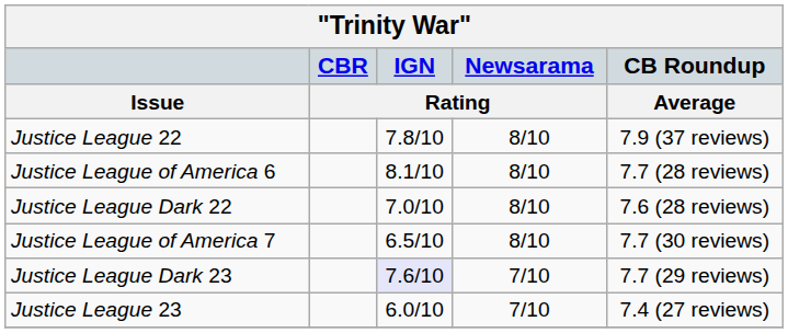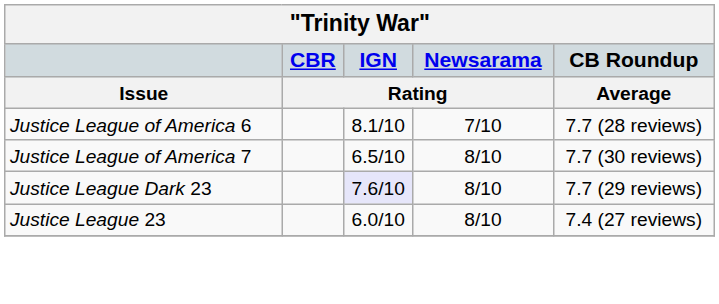- row: Justice League 22 | 7.8/10 | 8/10 | 7.9 (37 reviews)
Justice League of America 6 | Newsarama / Rating: 8/10 -> 7/10
- row: Justice League Dark 22 | 7.0/10 | 8/10 | 7.6 (28 reviews)
Justice League Dark 23 | Newsarama / Rating: 7/10 -> 8/10
Justice League 23 | Newsarama / Rating: 7/10 -> 8/10
